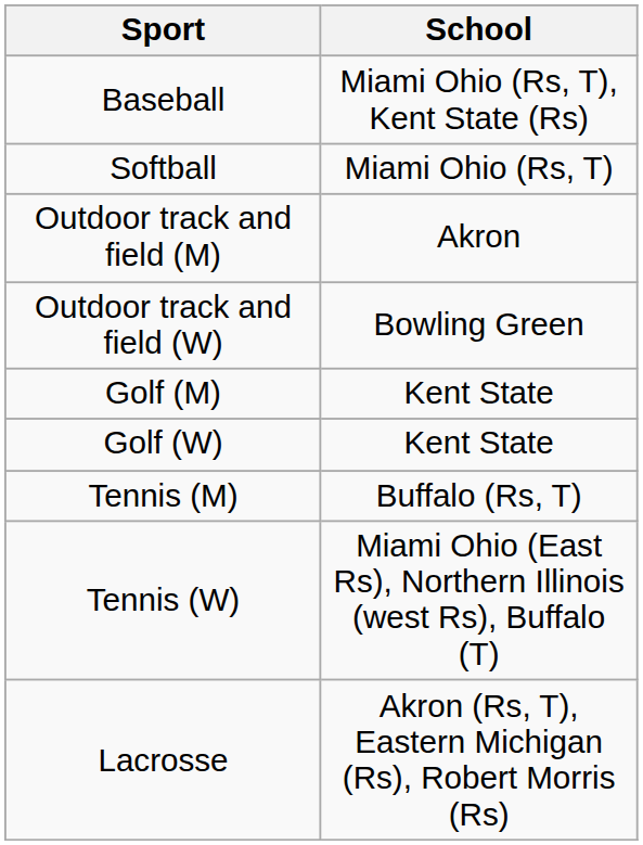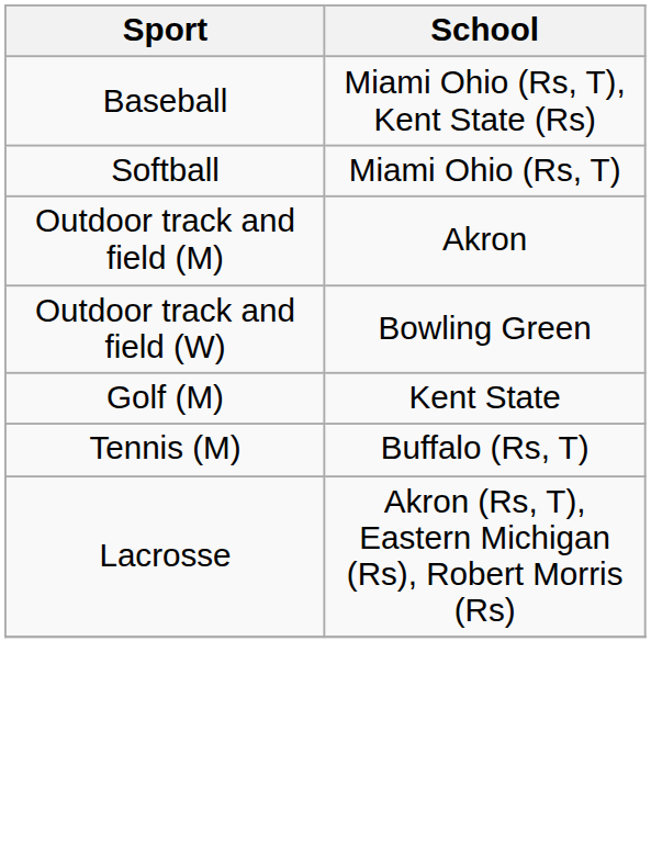- row: Golf (W) | Kent State
- row: Tennis (W) | Miami Ohio (East Rs), Northern Illinois (west Rs), Buffalo (T)
